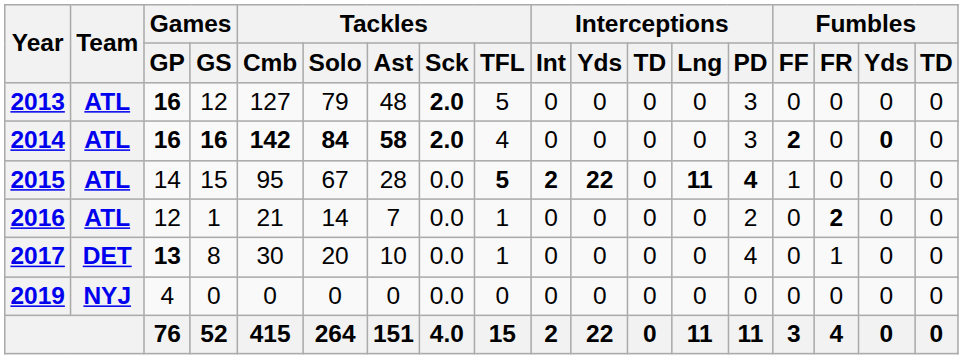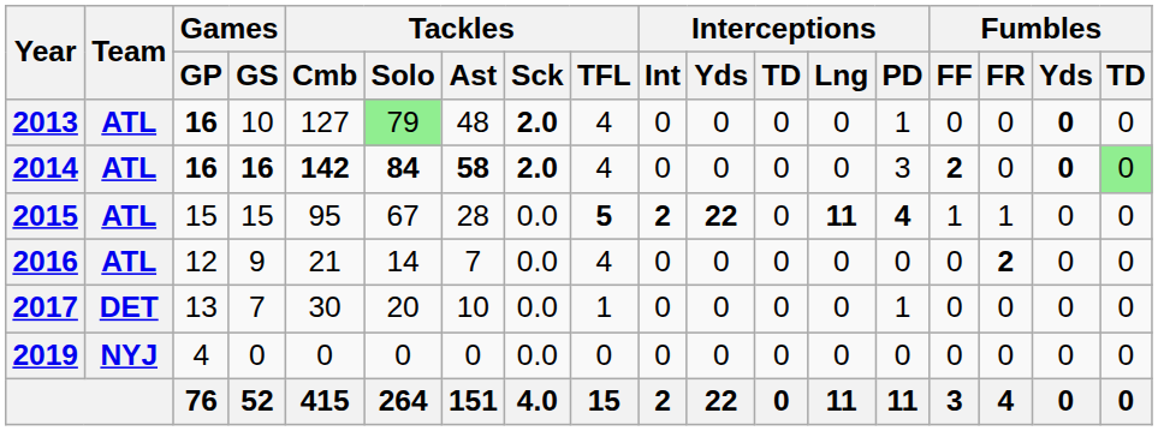2013 | Games / GS: 12 -> 10
2013 | Tackles / Solo: no background -> lightgreen background
2013 | Tackles / TFL: 5 -> 4
2013 | Interceptions / PD: 3 -> 1
2013 | Fumbles / Yds: normal -> bold
2014 | Fumbles / TD: no background -> lightgreen background
2015 | Games / GP: 14 -> 15
2015 | Fumbles / FR: 0 -> 1
2016 | Games / GS: 1 -> 9
2016 | Tackles / TFL: 1 -> 4
2016 | Interceptions / PD: 2 -> 0
2017 | Games / GP: bold -> normal
2017 | Games / GS: 8 -> 7
2017 | Interceptions / PD: 4 -> 1
2017 | Fumbles / FR: 1 -> 0
